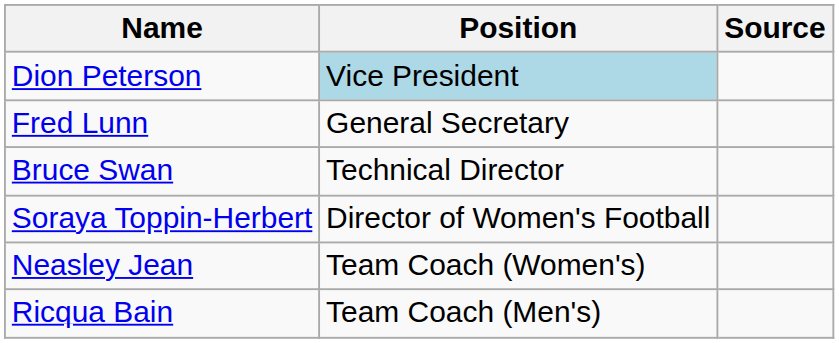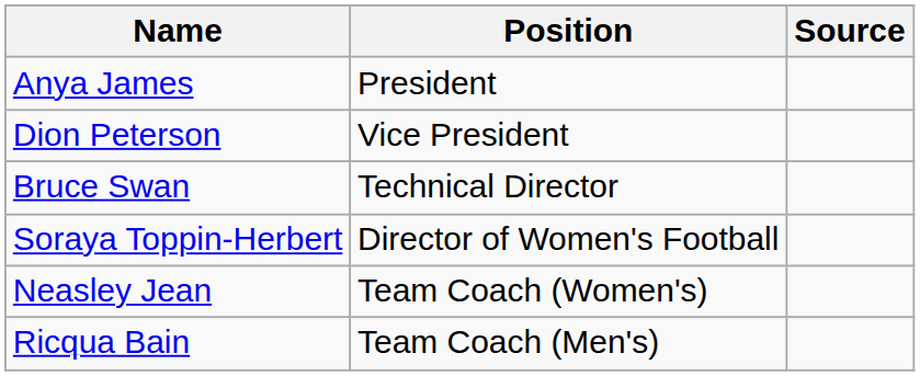+ row: Anya James | President
Dion Peterson | Position: lightblue background -> no background
- row: Fred Lunn | General Secretary
